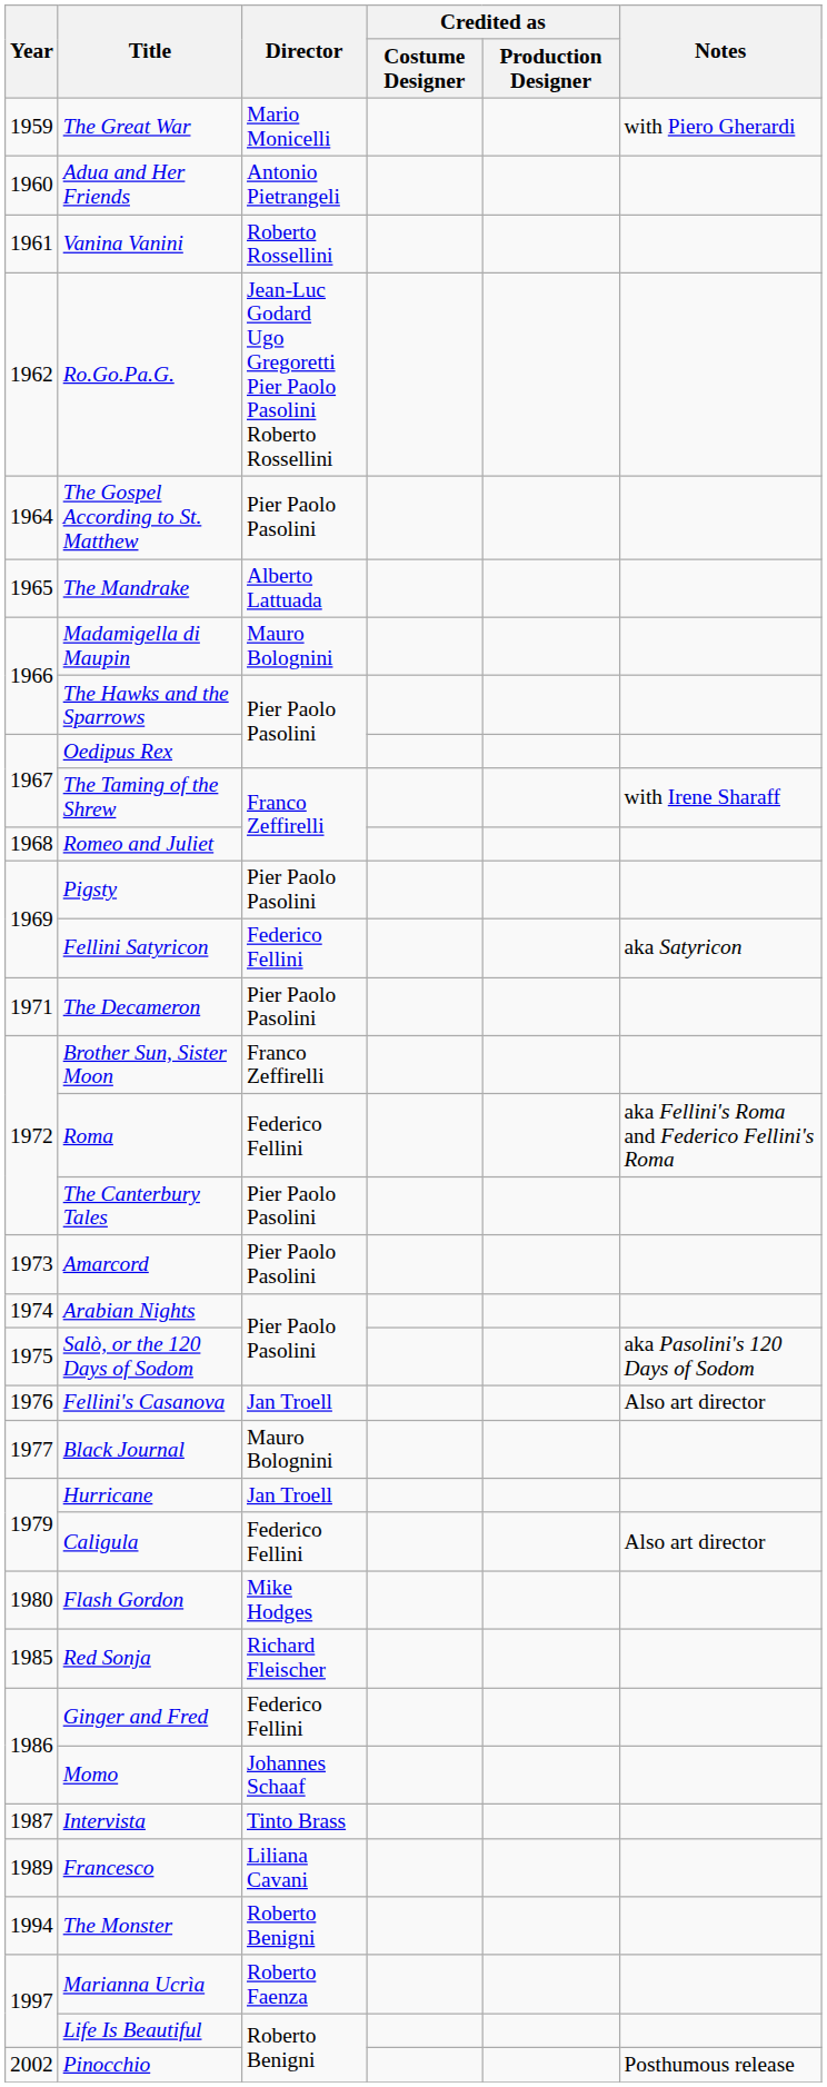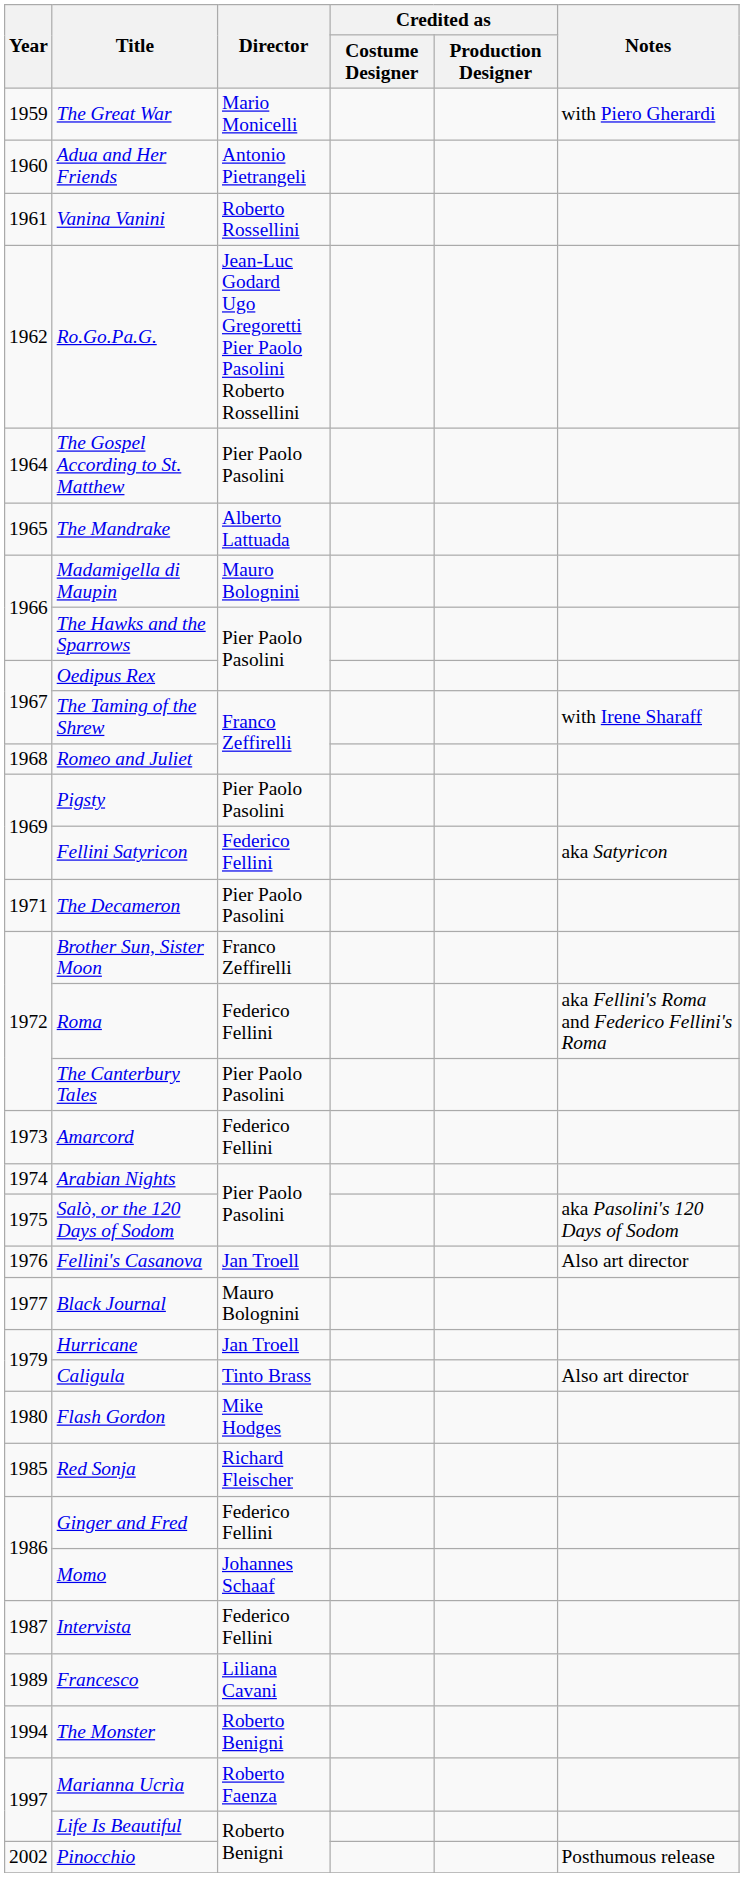Amarcord | Director: Pier Paolo Pasolini -> Federico Fellini
Caligula | Director: Federico Fellini -> Tinto Brass
Intervista | Director: Tinto Brass -> Federico Fellini
